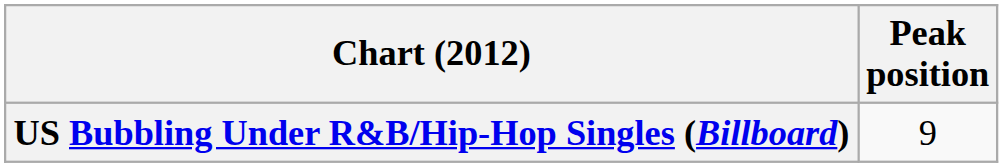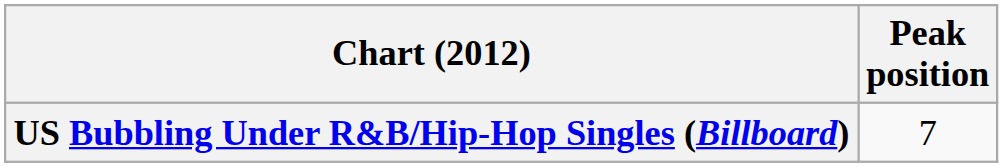US Bubbling Under R&B/Hip-Hop Singles (Billboard) | Peak position: 9 -> 7
